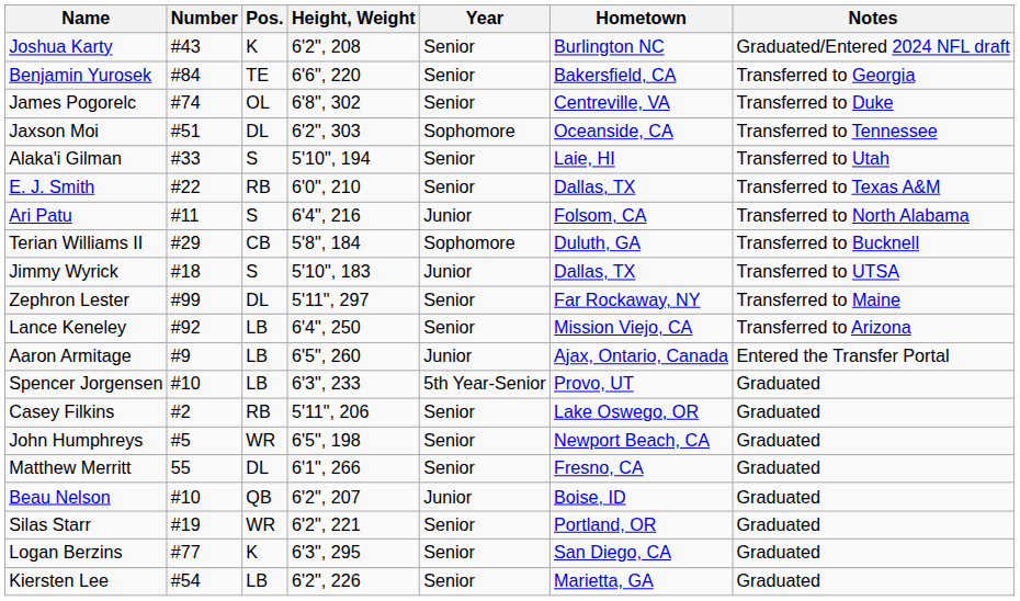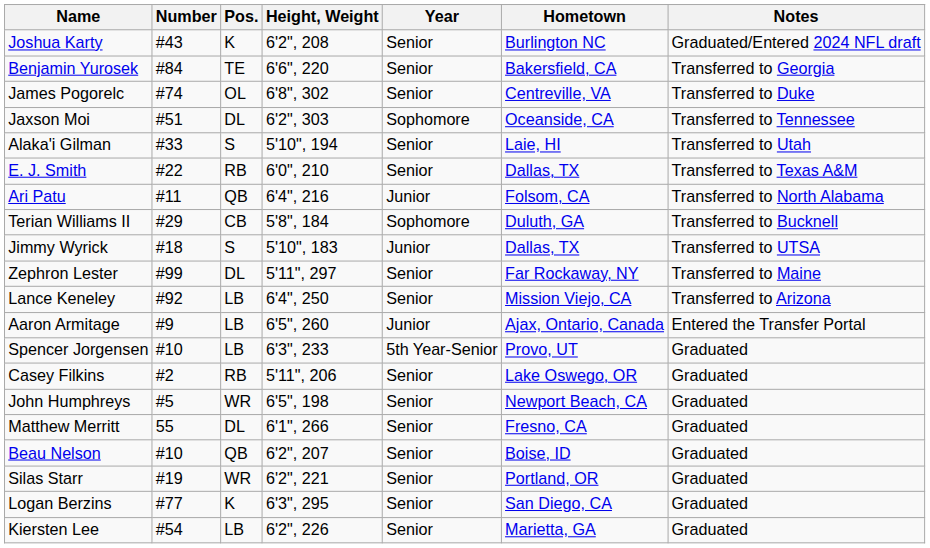Ari Patu | Pos.: S -> QB
Beau Nelson | Year: Junior -> Senior
